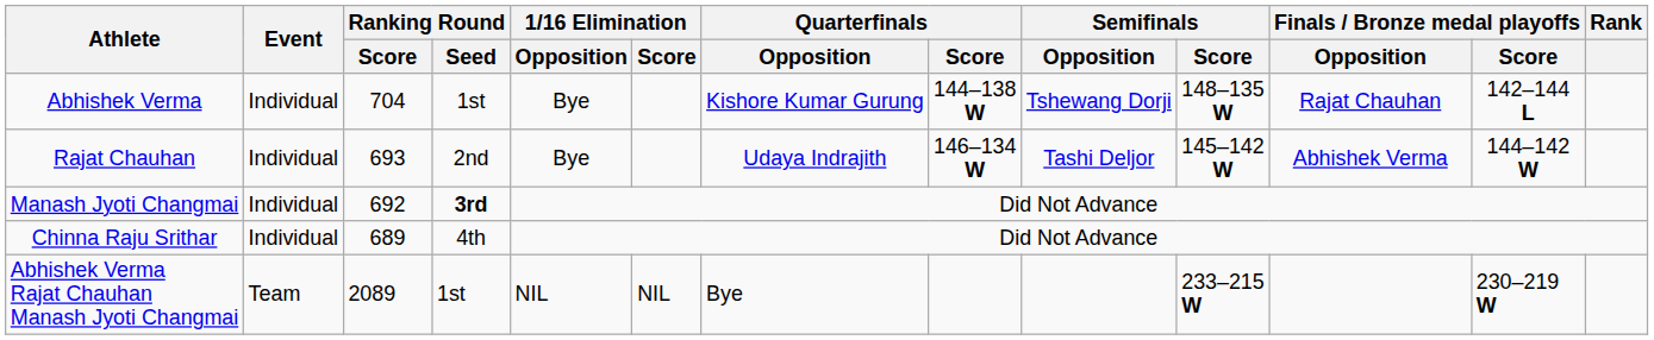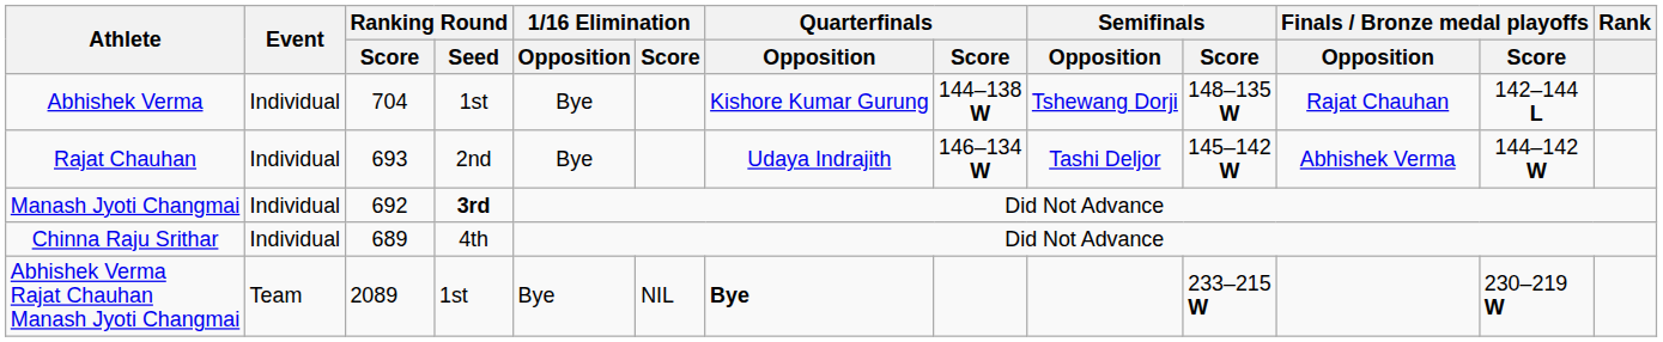Abhishek Verma Rajat Chauhan Manash Jyoti Changmai | 1/16 Elimination / Opposition: NIL -> Bye
Abhishek Verma Rajat Chauhan Manash Jyoti Changmai | Quarterfinals / Opposition: normal -> bold
